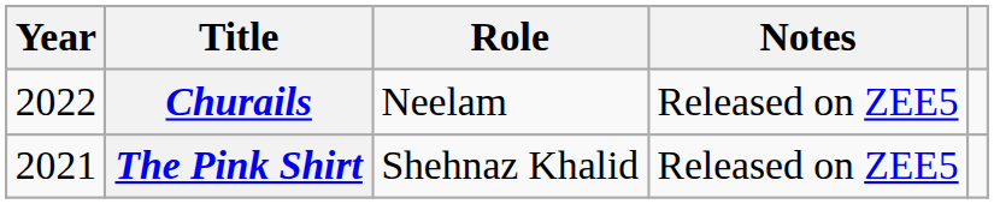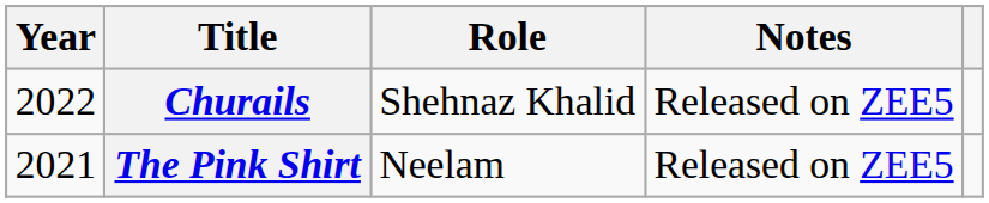Churails | Role: Neelam -> Shehnaz Khalid
The Pink Shirt | Role: Shehnaz Khalid -> Neelam
